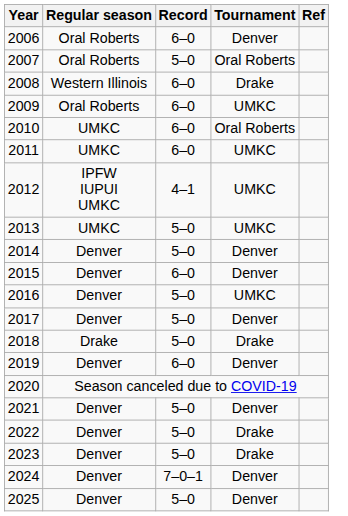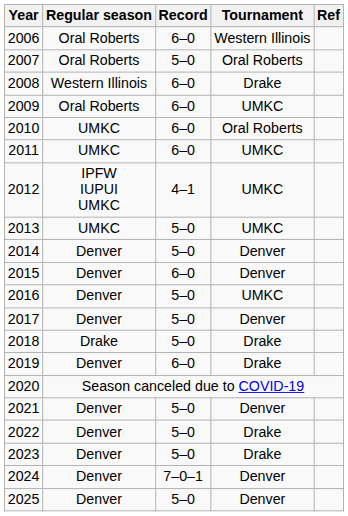2006 | Tournament: Denver -> Western Illinois
2019 | Tournament: Denver -> Drake
